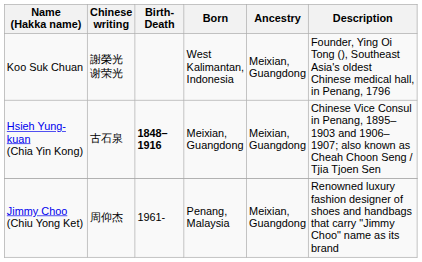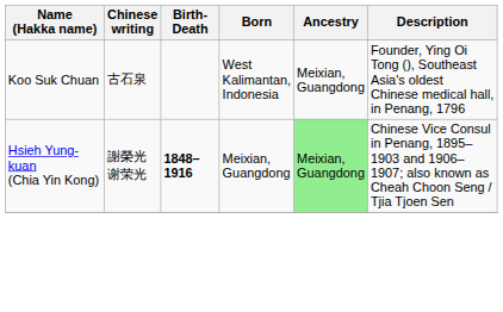Koo Suk Chuan | Chinese writing: 謝榮光 谢荣光 -> 古石泉
Hsieh Yung-kuan (Chia Yin Kong) | Chinese writing: 古石泉 -> 謝榮光 谢荣光
Hsieh Yung-kuan (Chia Yin Kong) | Ancestry: no background -> lightgreen background
- row: Jimmy Choo (Chiu Yong Ket) | 周仰杰 | 1961- | Penang, Malaysia | Meixian, Guangdong | Renowned luxury fashion designer of shoes and handbags that carry "Jimmy Choo" name as its brand
